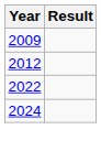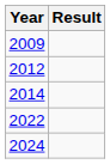+ row: 2014
